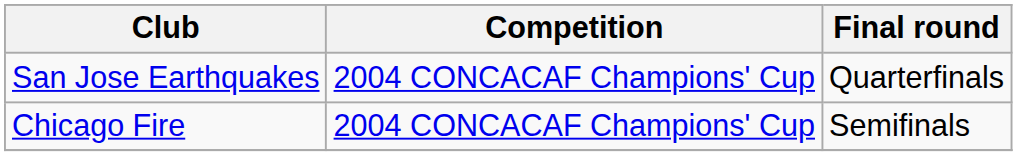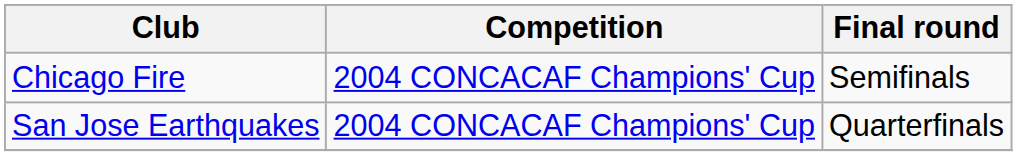rows swapped: Chicago Fire <-> San Jose Earthquakes
